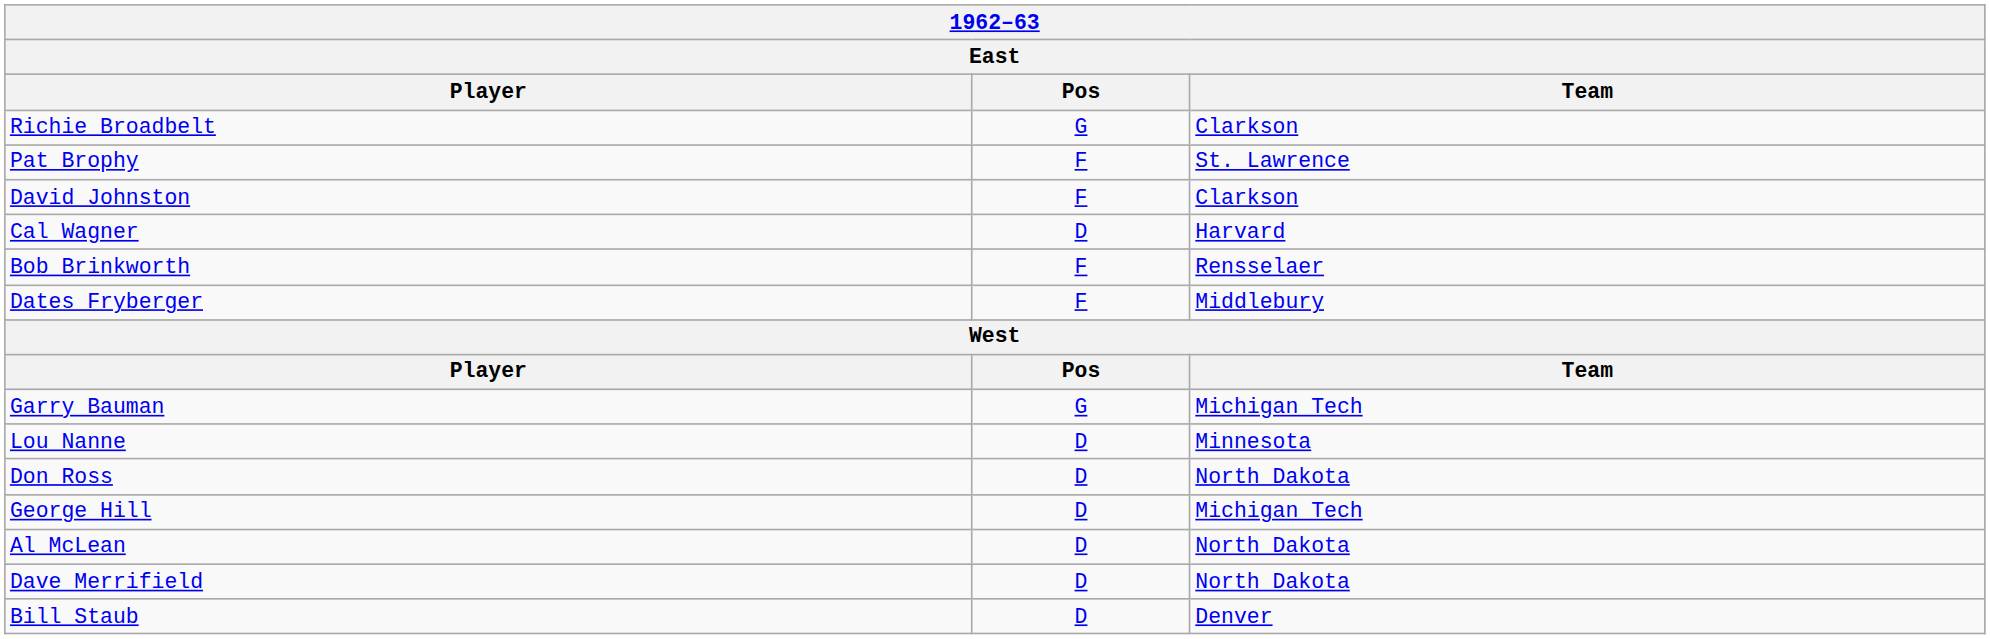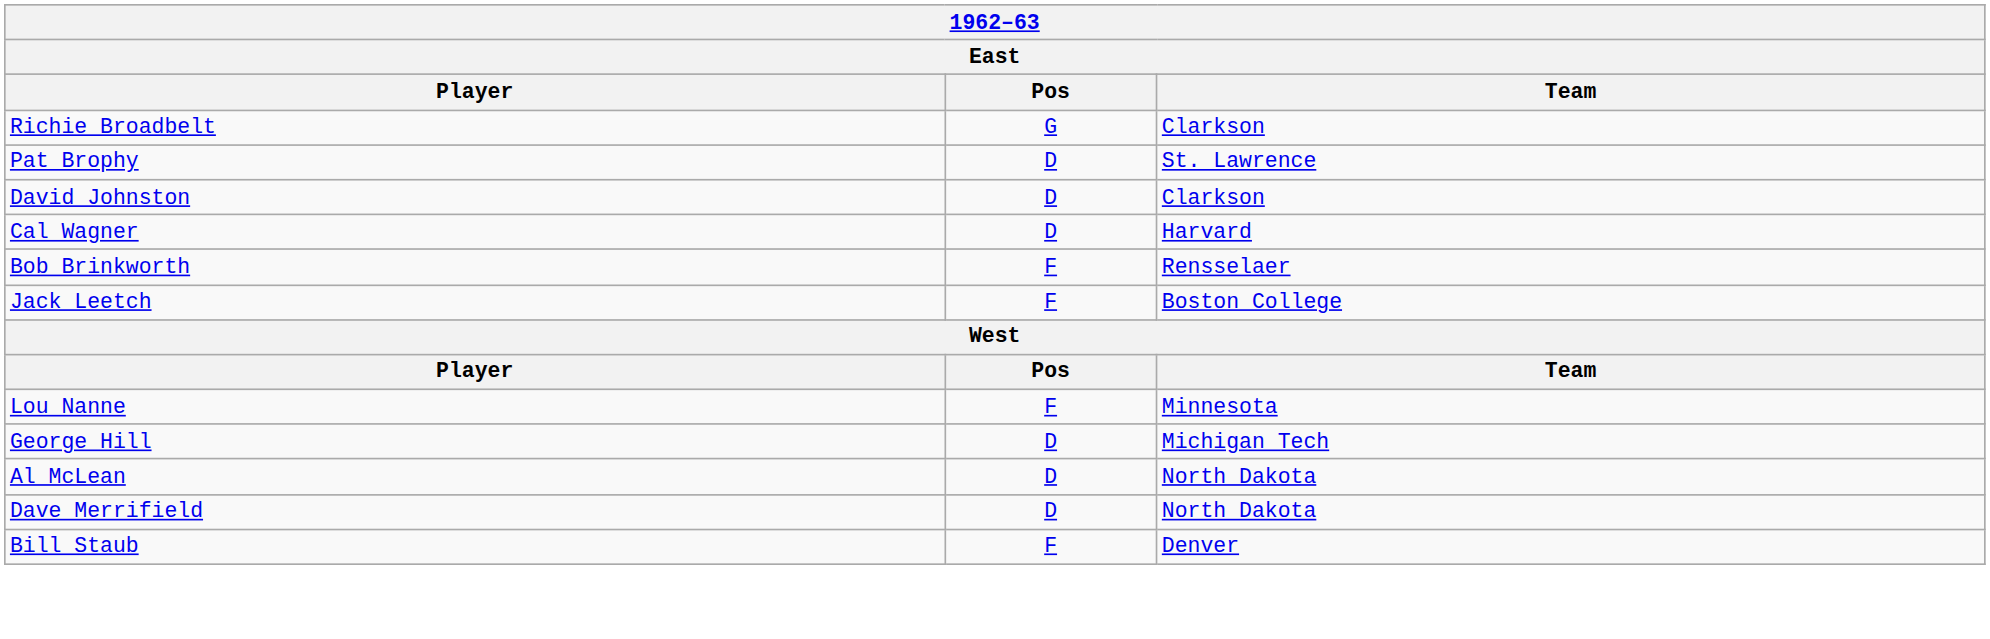Pat Brophy | Pos: F -> D
David Johnston | Pos: F -> D
+ row: Jack Leetch | F | Boston College
- row: Dates Fryberger | F | Middlebury
- row: Garry Bauman | G | Michigan Tech
Lou Nanne | Pos: D -> F
- row: Don Ross | D | North Dakota
Bill Staub | Pos: D -> F
